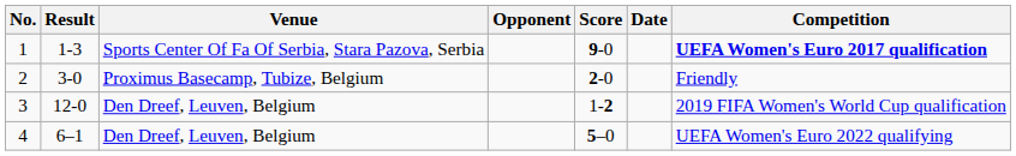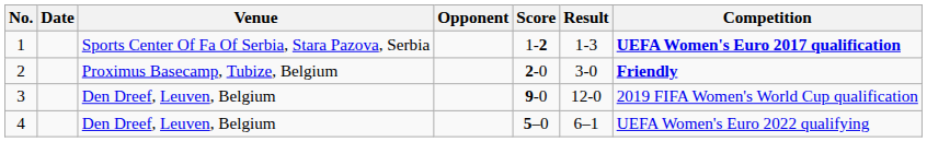columns swapped: Date <-> Result
1 | Score: 9-0 -> 1-2
2 | Competition: normal -> bold
3 | Score: 1-2 -> 9-0
